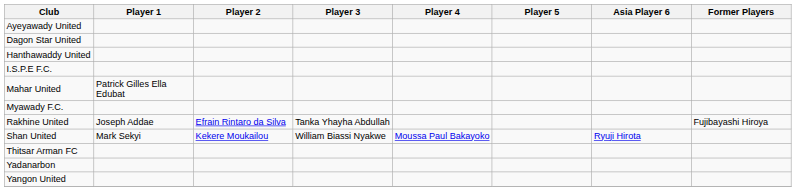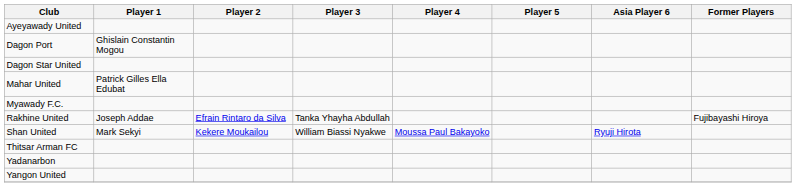+ row: Dagon Port | Ghislain Constantin Mogou
- row: Hanthawaddy United
- row: I.S.P.E F.C.
